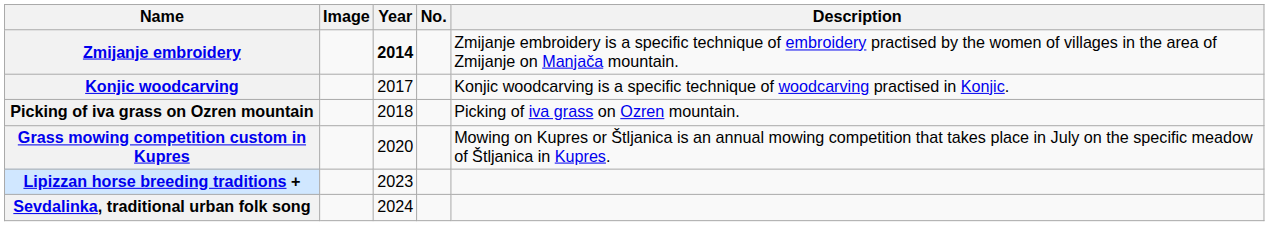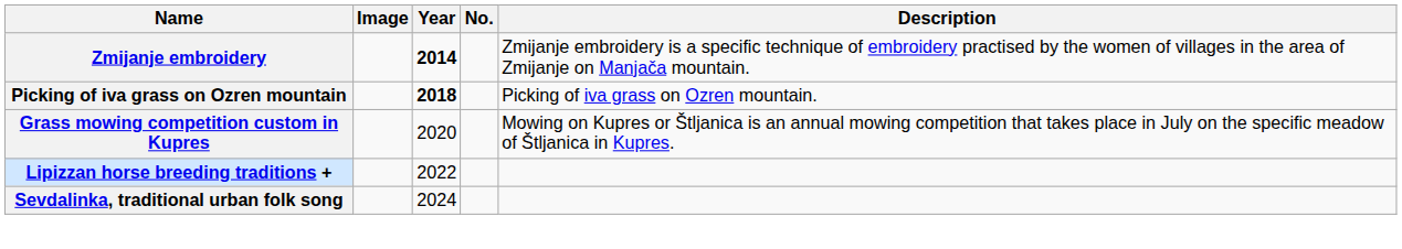- row: Konjic woodcarving | 2017 | Konjic woodcarving is a specific technique of woodcarving practised in Konjic.
Picking of iva grass on Ozren mountain | Year: normal -> bold
Lipizzan horse breeding traditions + | Year: 2023 -> 2022
